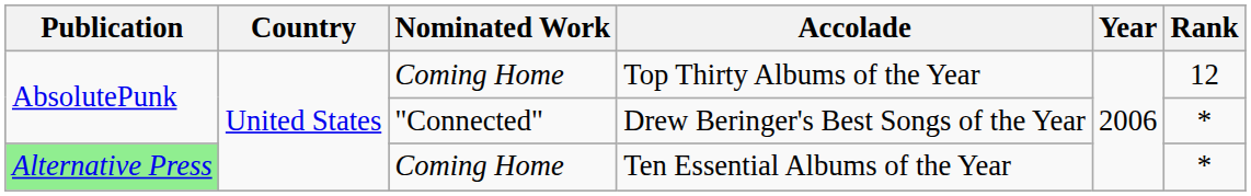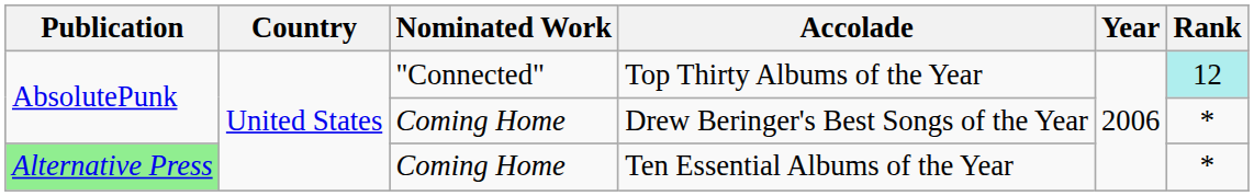Top Thirty Albums of the Year | Nominated Work: Coming Home -> "Connected"
Top Thirty Albums of the Year | Rank: no background -> paleturquoise background
Drew Beringer's Best Songs of the Year | Nominated Work: "Connected" -> Coming Home
